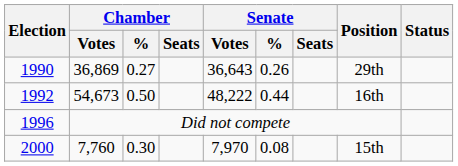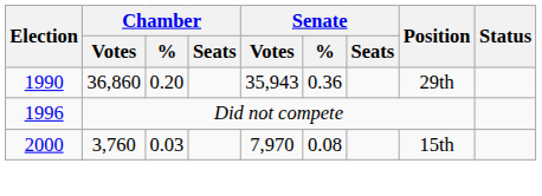1990 | Chamber / Votes: 36,869 -> 36,860
1990 | Chamber / %: 0.27 -> 0.20
1990 | Senate / Votes: 36,643 -> 35,943
1990 | Senate / %: 0.26 -> 0.36
- row: 1992 | 54,673 | 0.50 | 48,222 | 0.44 | 16th
2000 | Chamber / Votes: 7,760 -> 3,760
2000 | Chamber / %: 0.30 -> 0.03
